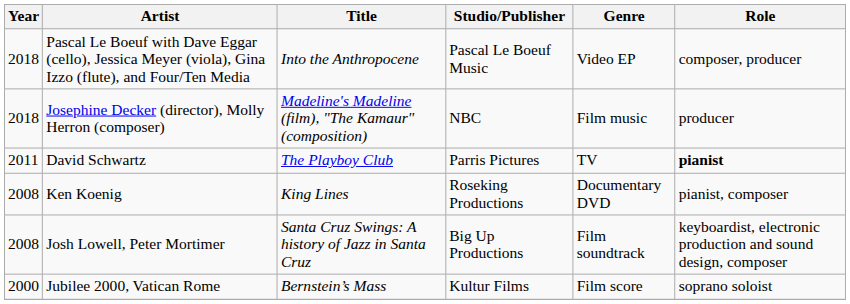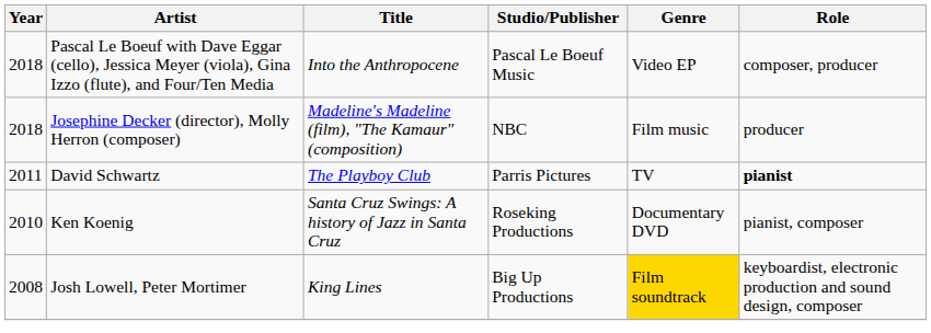Ken Koenig | Year: 2008 -> 2010
Ken Koenig | Title: King Lines -> Santa Cruz Swings: A history of Jazz in Santa Cruz
Josh Lowell, Peter Mortimer | Title: Santa Cruz Swings: A history of Jazz in Santa Cruz -> King Lines
Josh Lowell, Peter Mortimer | Genre: no background -> gold background
- row: 2000 | Jubilee 2000, Vatican Rome | Bernstein’s Mass | Kultur Films | Film score | soprano soloist
